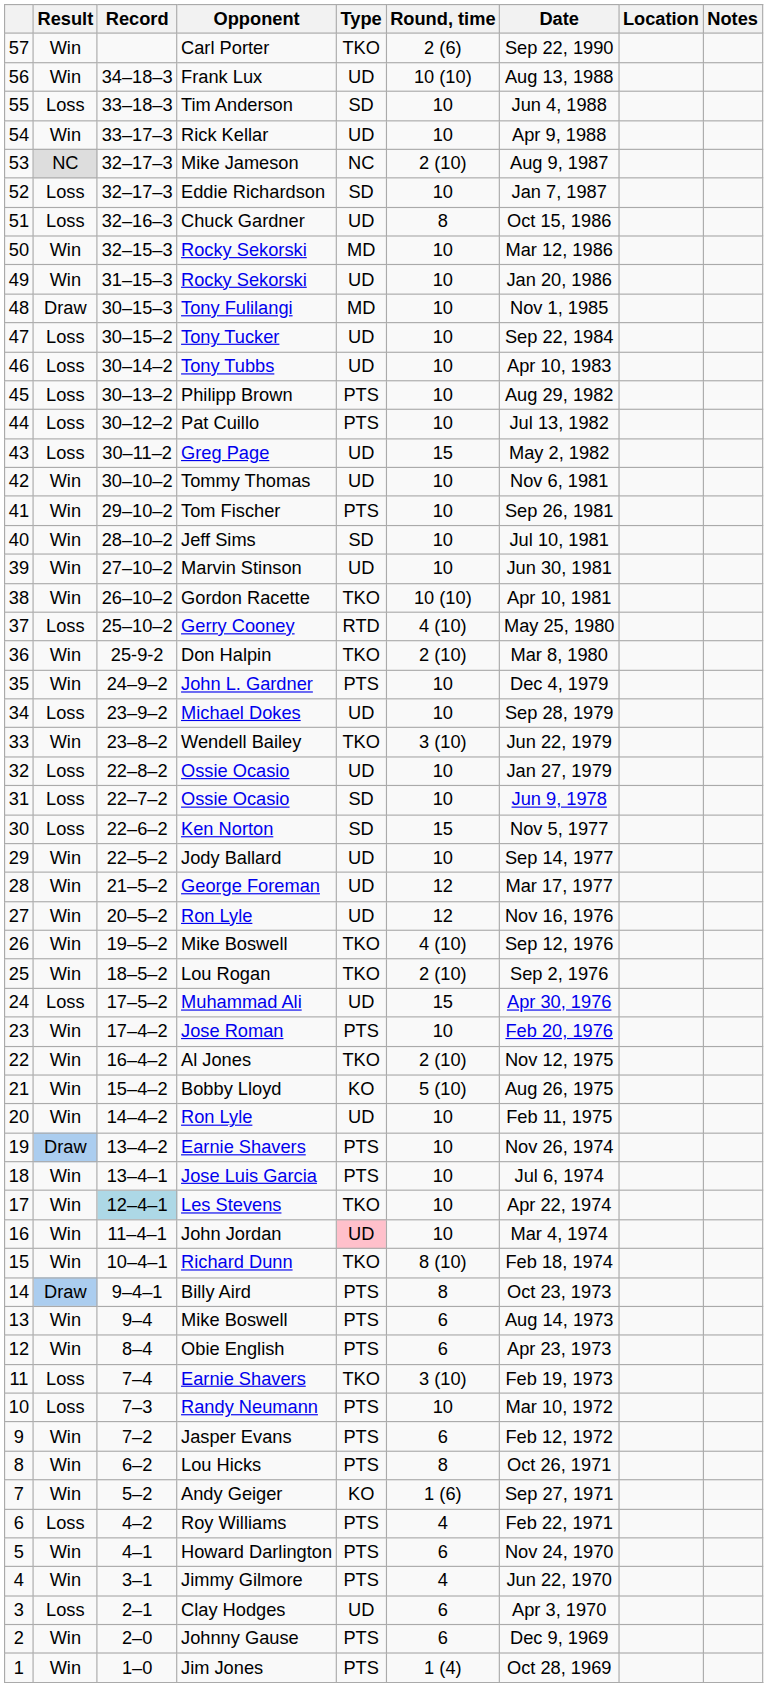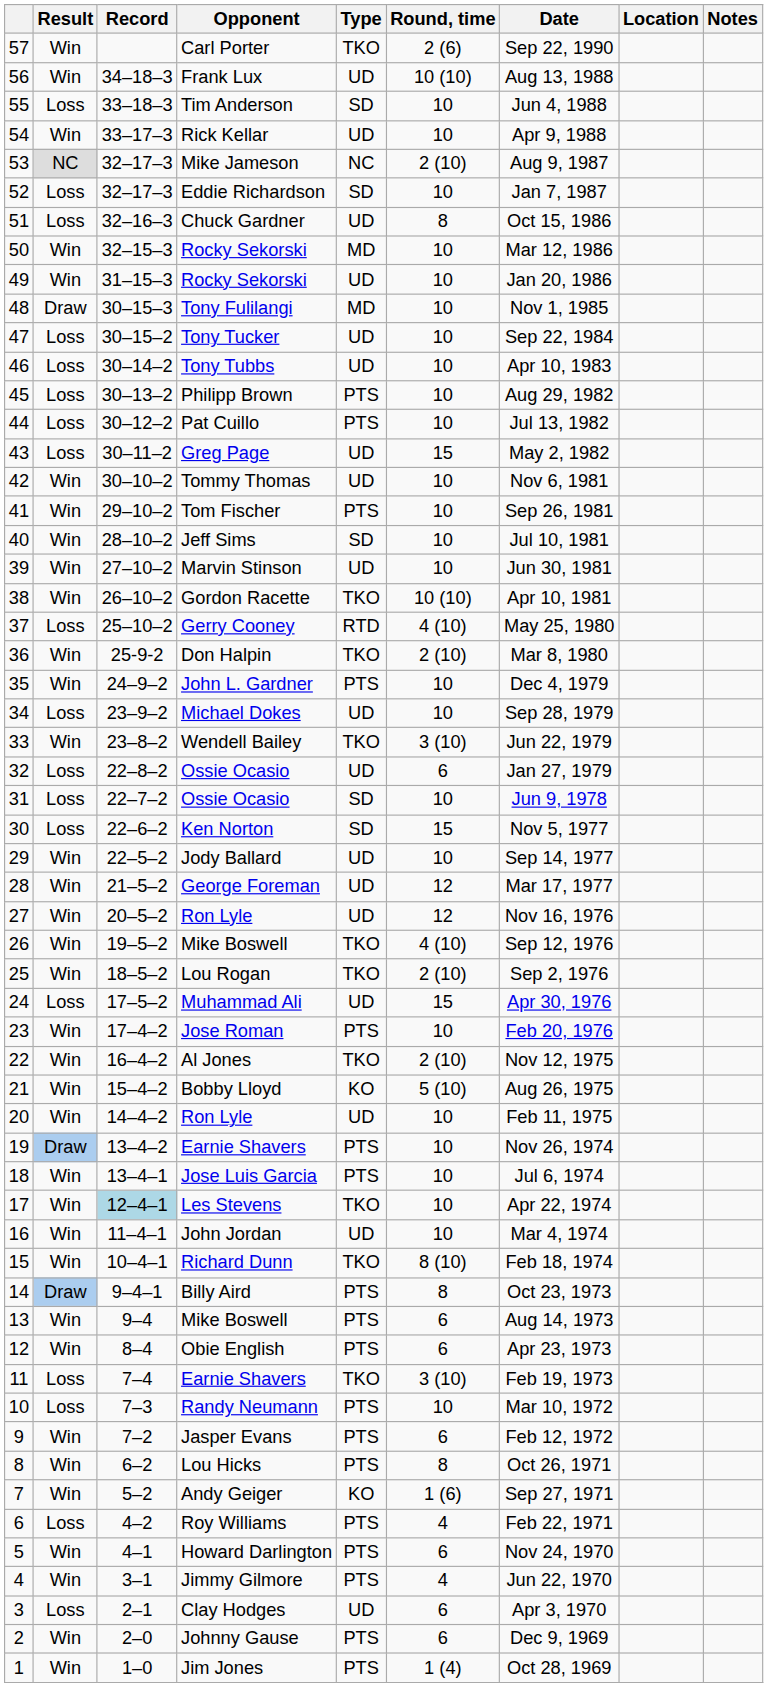32 / Ossie Ocasio | Round, time: 10 -> 6
John Jordan | Type: pink background -> no background
